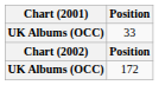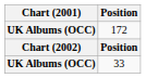rows swapped: 33 <-> 172
